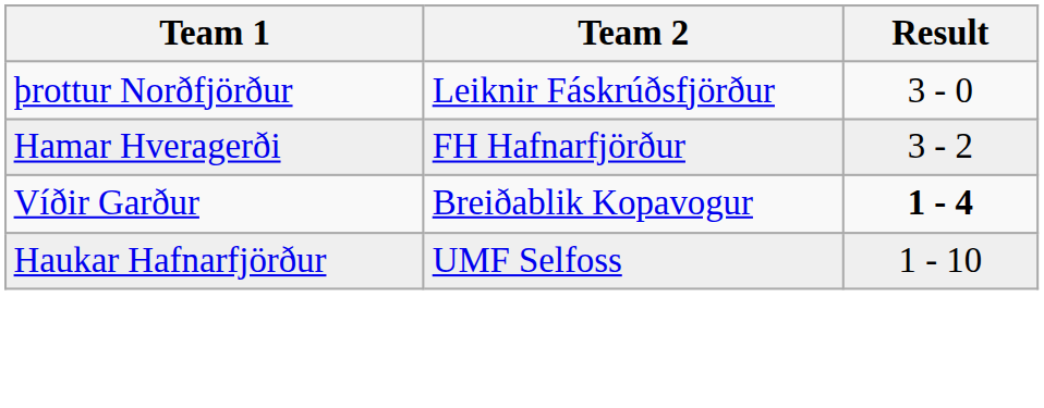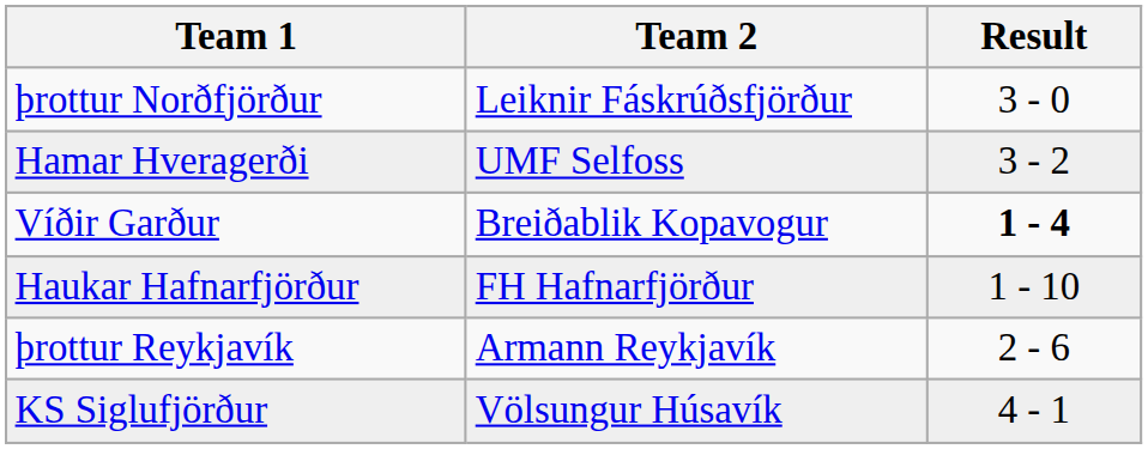Hamar Hveragerði | Team 2: FH Hafnarfjörður -> UMF Selfoss
Haukar Hafnarfjörður | Team 2: UMF Selfoss -> FH Hafnarfjörður
+ row: þrottur Reykjavík | Armann Reykjavík | 2 - 6
+ row: KS Siglufjörður | Völsungur Húsavík | 4 - 1
